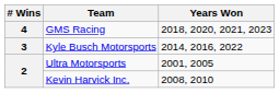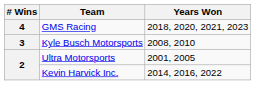Kyle Busch Motorsports | Years Won: 2014, 2016, 2022 -> 2008, 2010
Kevin Harvick Inc. | Years Won: 2008, 2010 -> 2014, 2016, 2022
